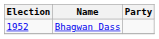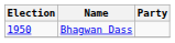Bhagwan Dass | Election: 1952 -> 1950
